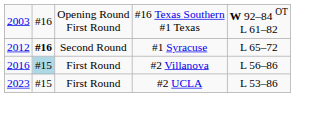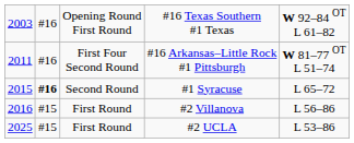+ row: 2011 | #16 | First Four Second Round | #16 Arkansas–Little Rock #1 Pittsburgh | W 81–77 OT L 51–74
#1 Syracuse | column 1: 2012 -> 2015
#2 Villanova | column 2: lightblue background -> no background
#2 UCLA | column 1: 2023 -> 2025
